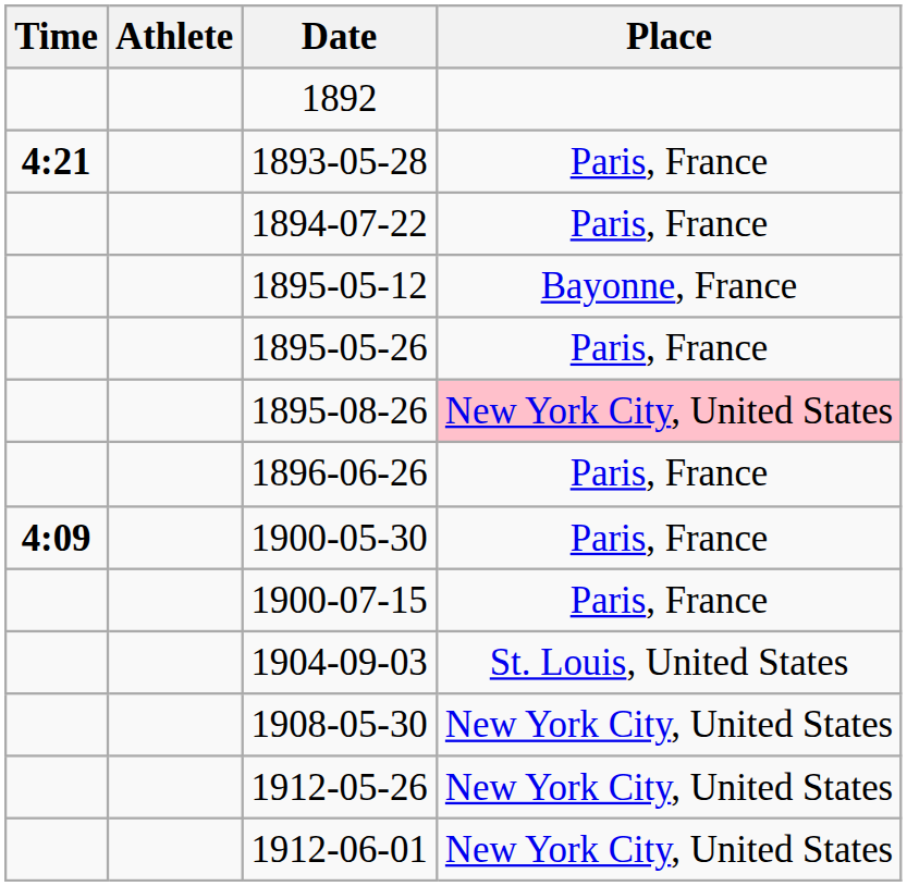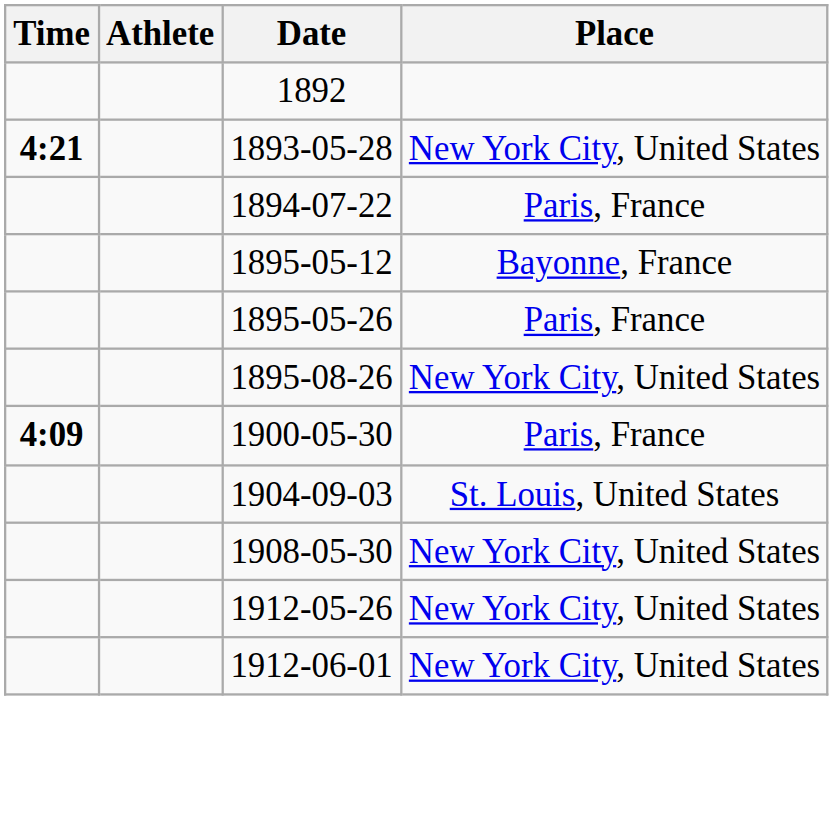1893-05-28 | Place: Paris, France -> New York City, United States
1895-08-26 | Place: pink background -> no background
- row: 1896-06-26 | Paris, France
- row: 1900-07-15 | Paris, France
